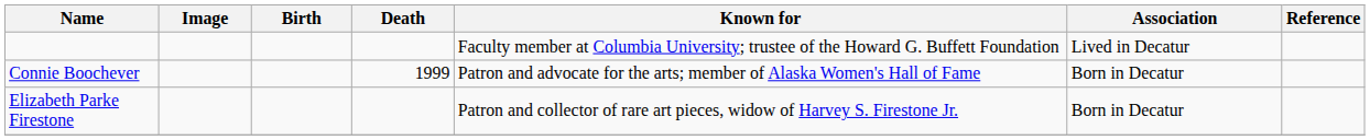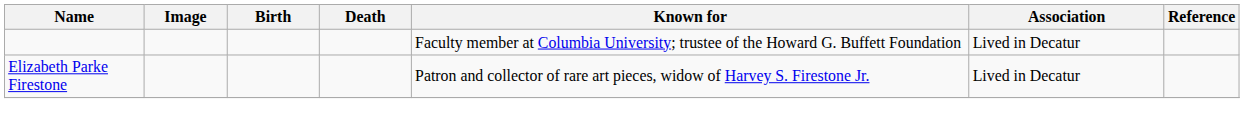- row: Connie Boochever | 1999 | Patron and advocate for the arts; member of Alaska Women's Hall of Fame | Born in Decatur
Elizabeth Parke Firestone | Association: Born in Decatur -> Lived in Decatur
